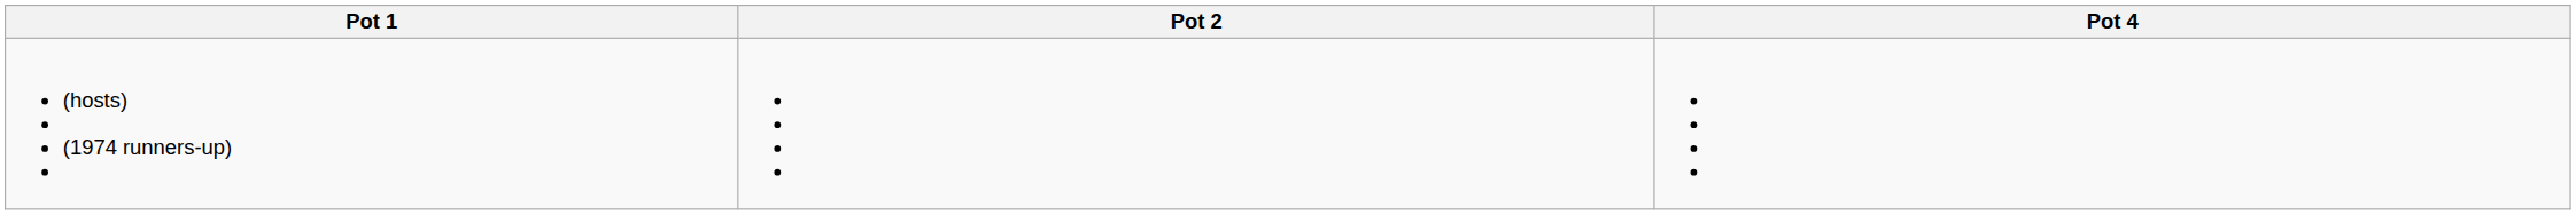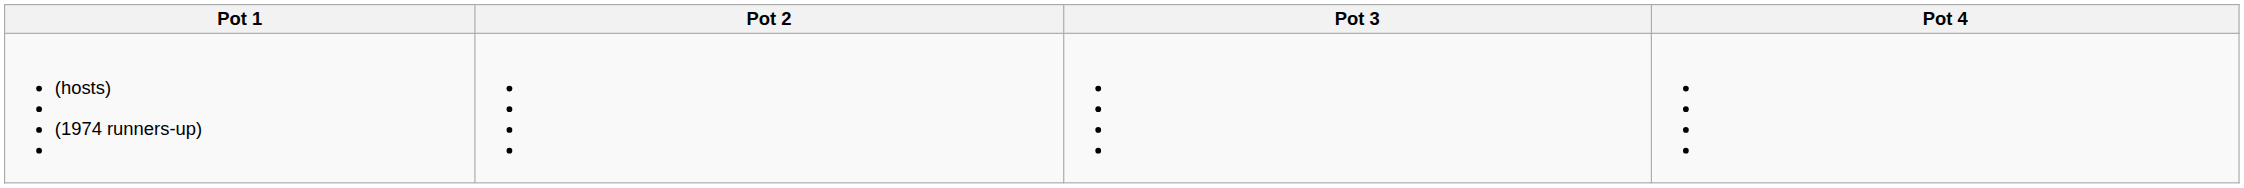+ column: Pot 3
